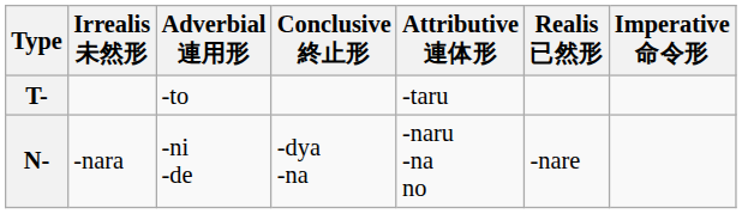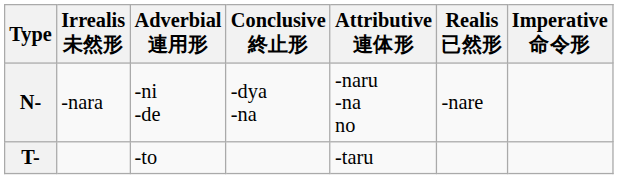rows swapped: N- <-> T-
